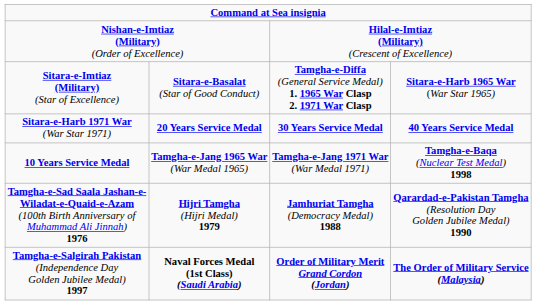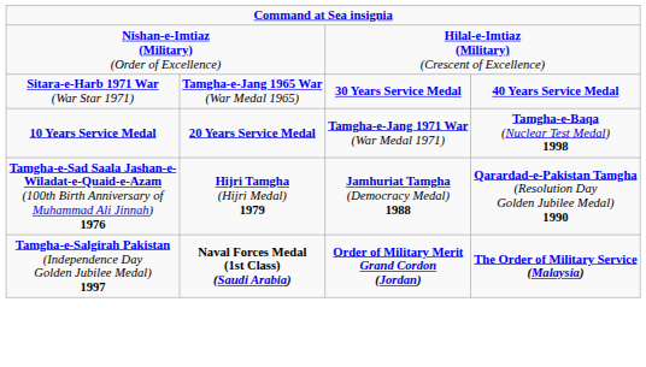- row: Sitara-e-Imtiaz (Military) (Star of Excellence) | Sitara-e-Basalat (Star of Good Conduct) | Tamgha-e-Diffa (General Service Medal) 1. 1965 War Clasp 2. 1971 War Clasp | Sitara-e-Harb 1965 War (War Star 1965)
Sitara-e-Harb 1971 War (War Star 1971) | column 2: 20 Years Service Medal -> Tamgha-e-Jang 1965 War (War Medal 1965)
10 Years Service Medal | column 2: Tamgha-e-Jang 1965 War (War Medal 1965) -> 20 Years Service Medal
